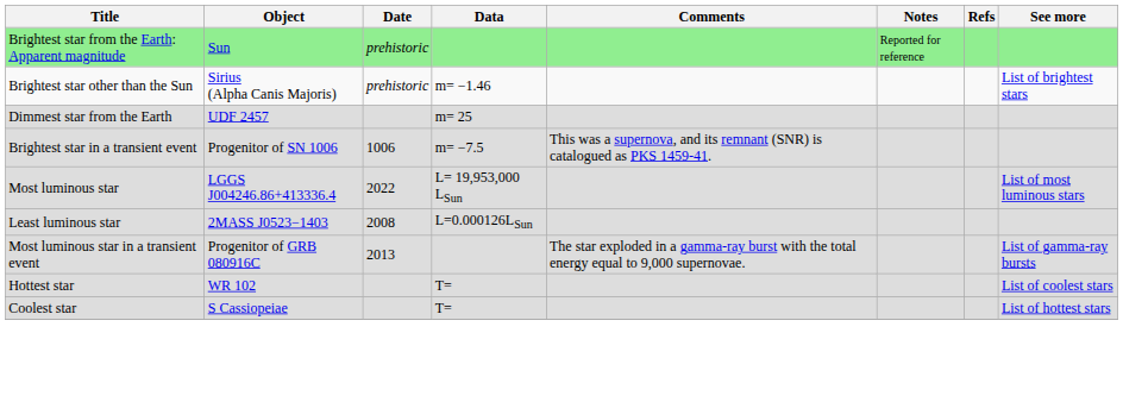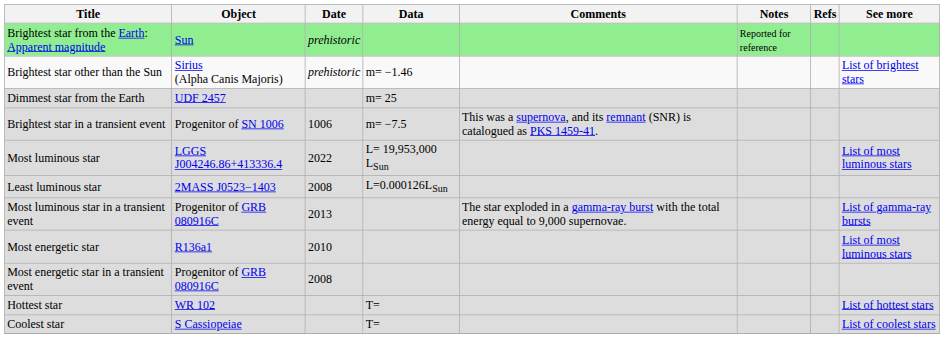+ row: Most energetic star | R136a1 | 2010 | List of most luminous stars
+ row: Most energetic star in a transient event | Progenitor of GRB 080916C | 2008
Hottest star | See more: List of coolest stars -> List of hottest stars
Coolest star | See more: List of hottest stars -> List of coolest stars
